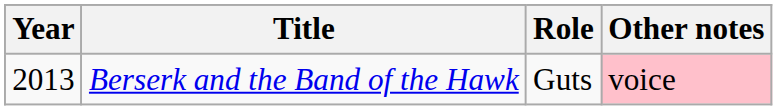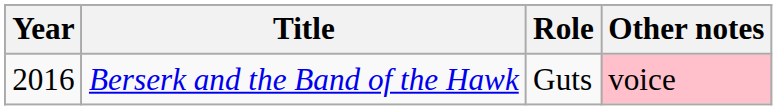Berserk and the Band of the Hawk | Year: 2013 -> 2016
